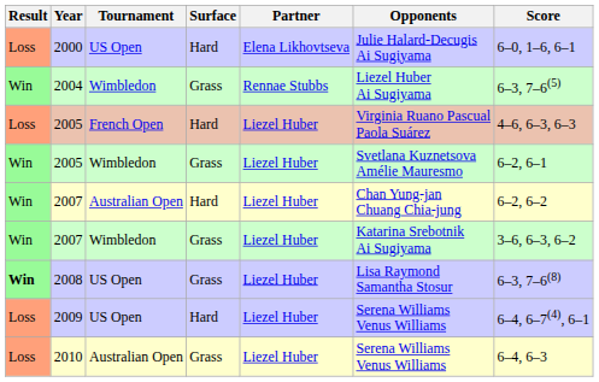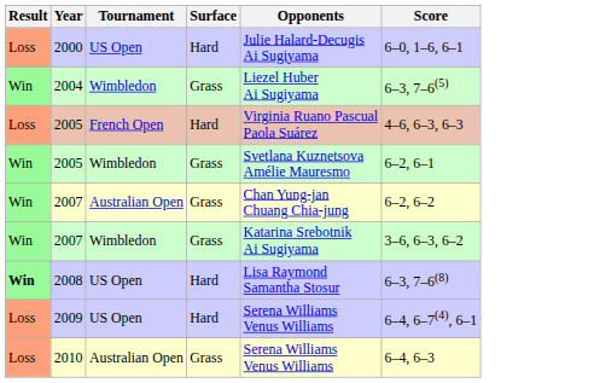- column: Partner | Elena Likhovtseva | Rennae Stubbs | Liezel Huber | Liezel Huber | Liezel Huber | Liezel Huber | Liezel Huber | Liezel Huber | Liezel Huber
2007 / Australian Open | Surface: Hard -> Grass
2008 | Surface: Grass -> Hard
